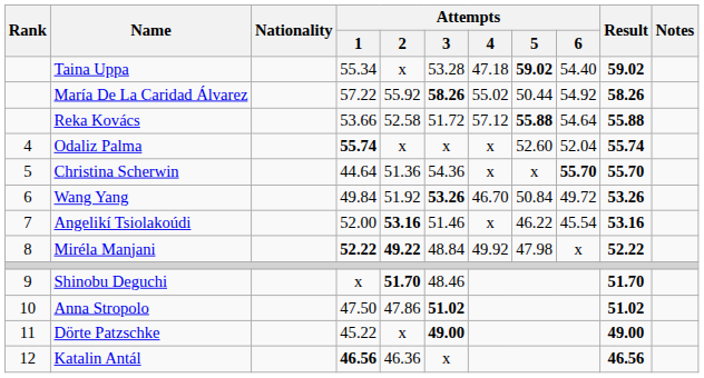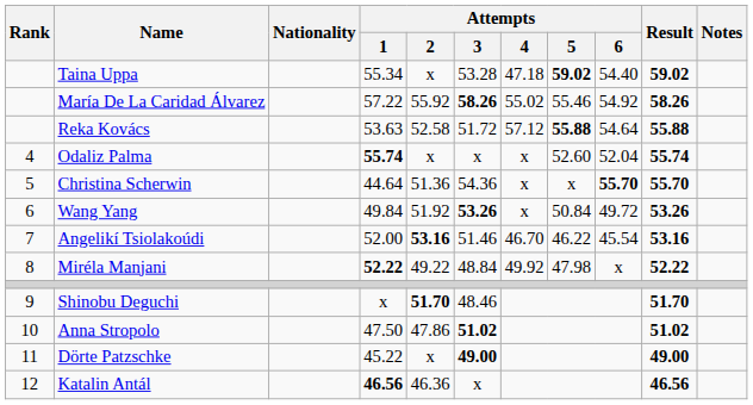María De La Caridad Álvarez | Attempts / 5: 50.44 -> 55.46
Reka Kovács | Attempts / 1: 53.66 -> 53.63
Wang Yang | Attempts / 4: 46.70 -> x
Angelikí Tsiolakoúdi | Attempts / 4: x -> 46.70
Miréla Manjani | Attempts / 2: bold -> normal
